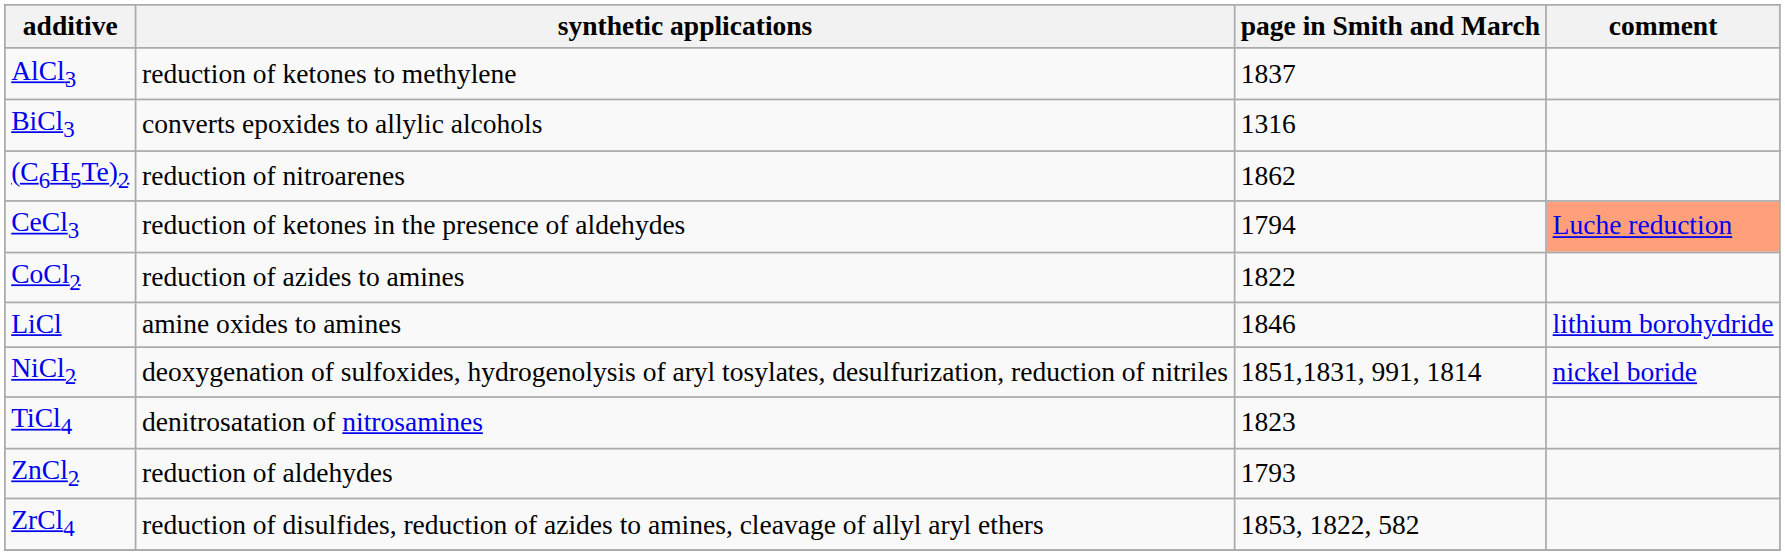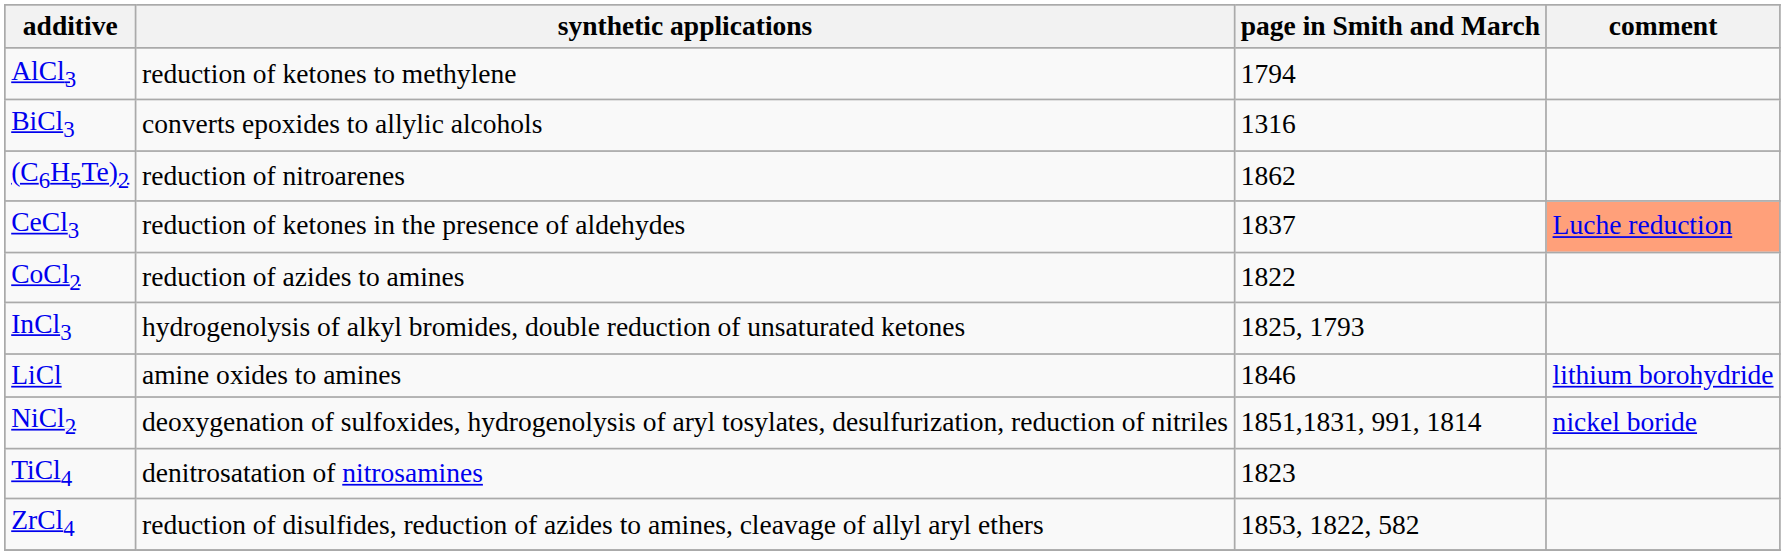AlCl3 | page in Smith and March: 1837 -> 1794
CeCl3 | page in Smith and March: 1794 -> 1837
+ row: InCl3 | hydrogenolysis of alkyl bromides, double reduction of unsaturated ketones | 1825, 1793
- row: ZnCl2 | reduction of aldehydes | 1793
